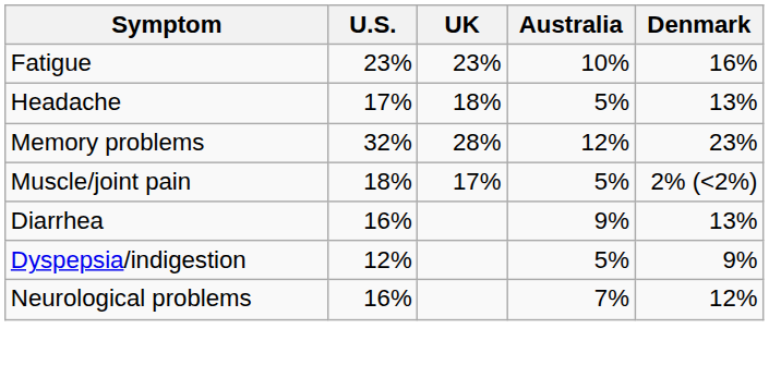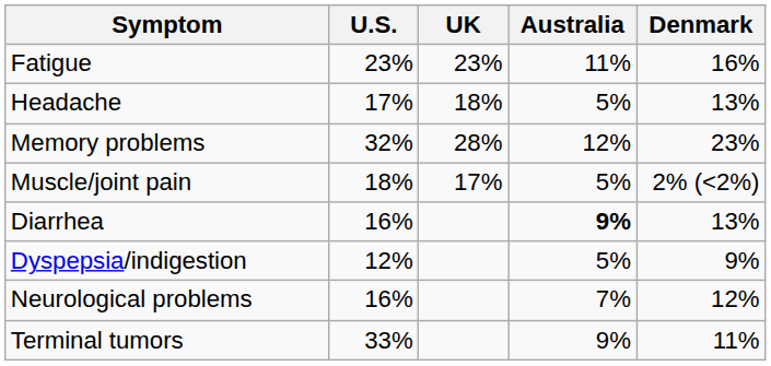Fatigue | Australia: 10% -> 11%
Diarrhea | Australia: normal -> bold
+ row: Terminal tumors | 33% | 9% | 11%
